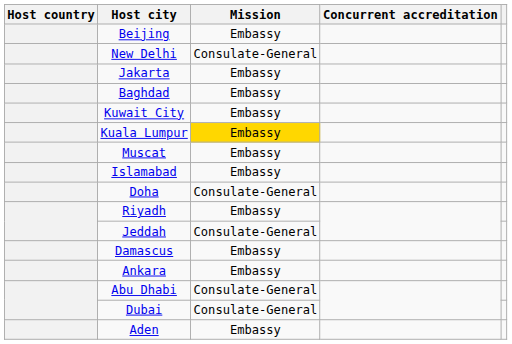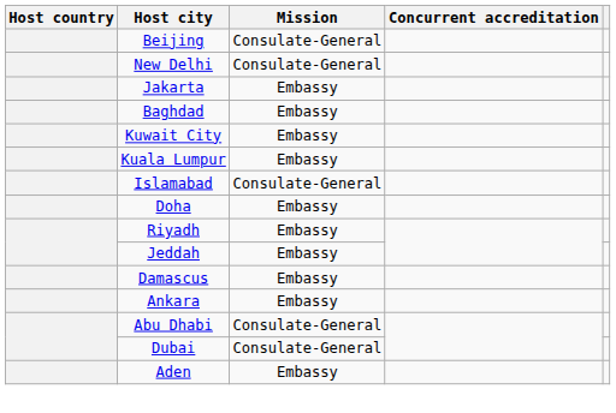Beijing | Mission: Embassy -> Consulate-General
Kuala Lumpur | Mission: gold background -> no background
- row: Muscat | Embassy
Islamabad | Mission: Embassy -> Consulate-General
Doha | Mission: Consulate-General -> Embassy
Jeddah | Mission: Consulate-General -> Embassy
